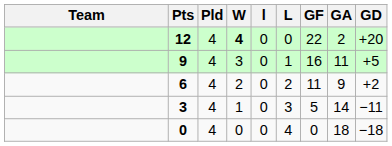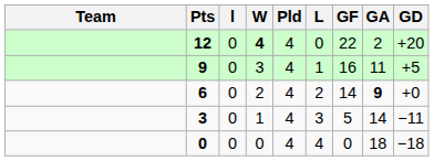columns swapped: Pld <-> l
6 | GF: 11 -> 14
6 | GA: normal -> bold
6 | GD: +2 -> +0
